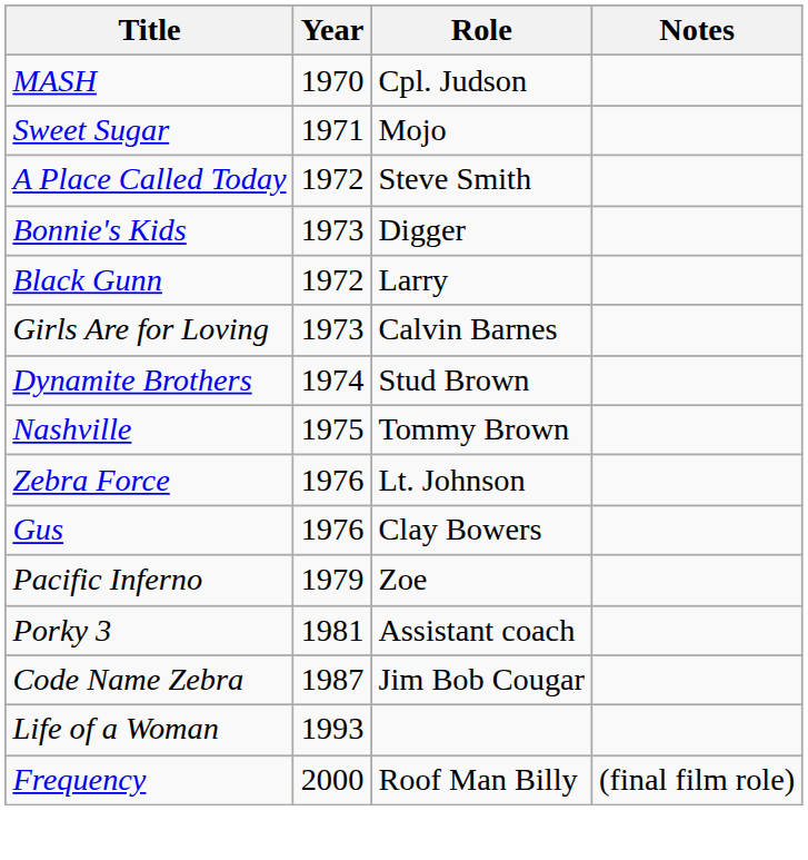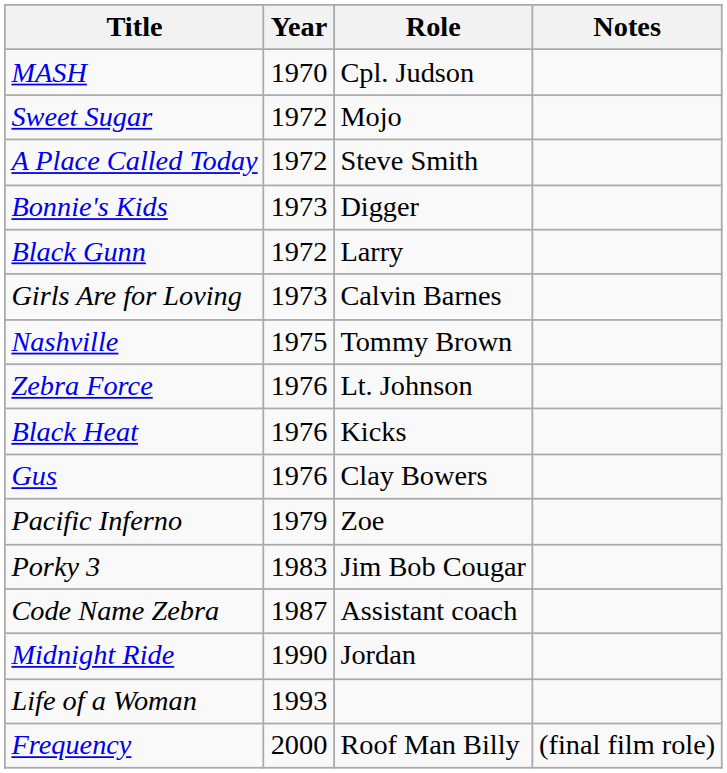Sweet Sugar | Year: 1971 -> 1972
- row: Dynamite Brothers | 1974 | Stud Brown
+ row: Black Heat | 1976 | Kicks
Porky 3 | Year: 1981 -> 1983
Porky 3 | Role: Assistant coach -> Jim Bob Cougar
Code Name Zebra | Role: Jim Bob Cougar -> Assistant coach
+ row: Midnight Ride | 1990 | Jordan
